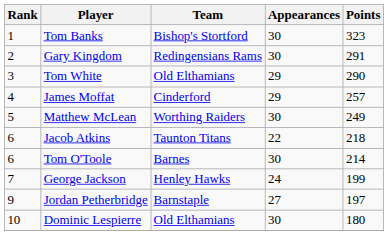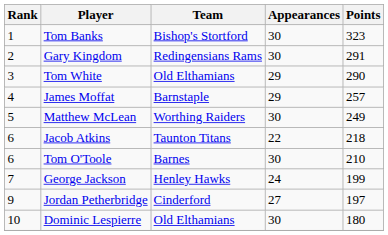James Moffat | Team: Cinderford -> Barnstaple
Tom O'Toole | Points: 214 -> 210
Jordan Petherbridge | Team: Barnstaple -> Cinderford
